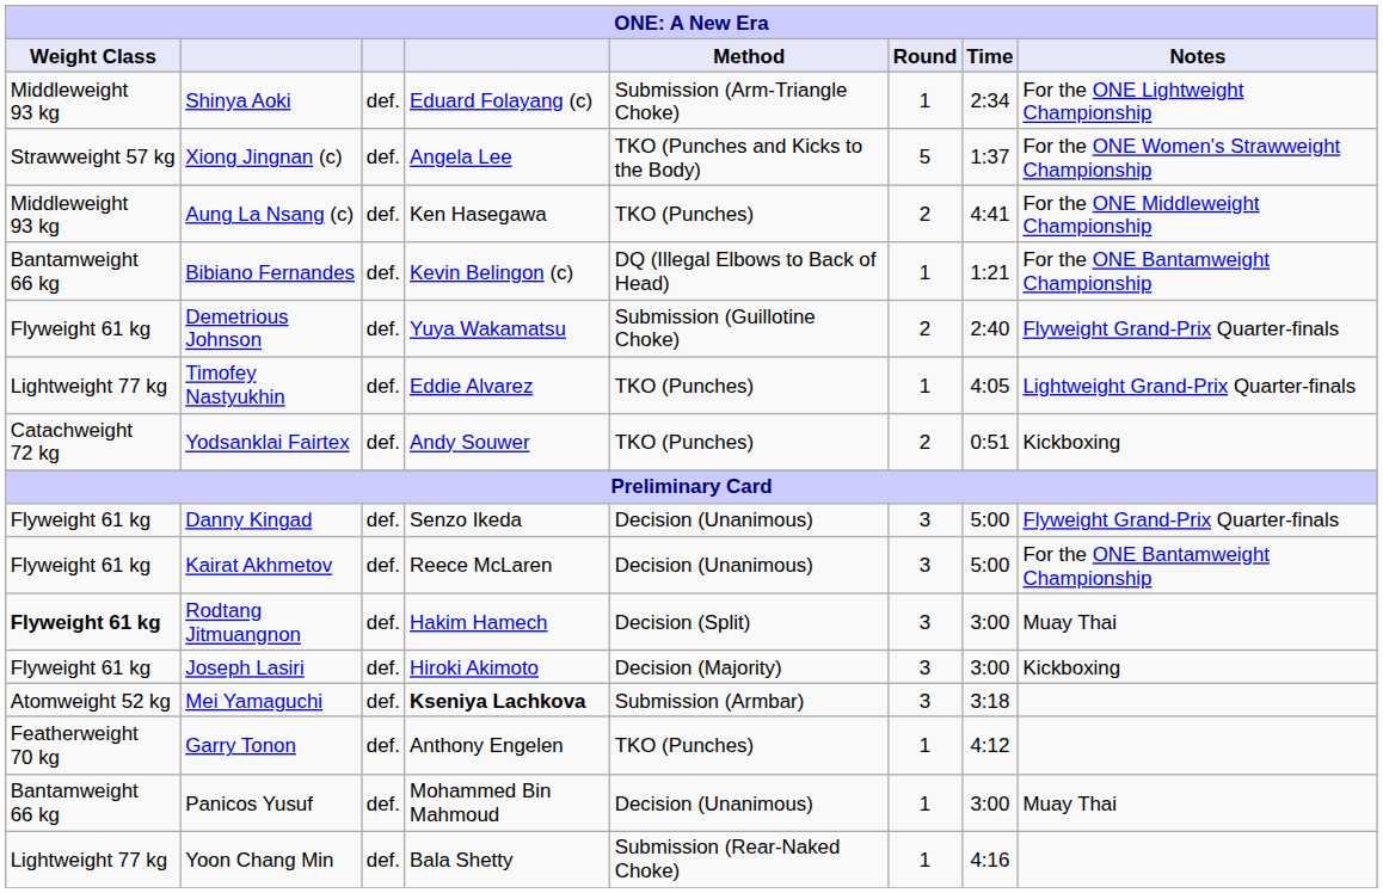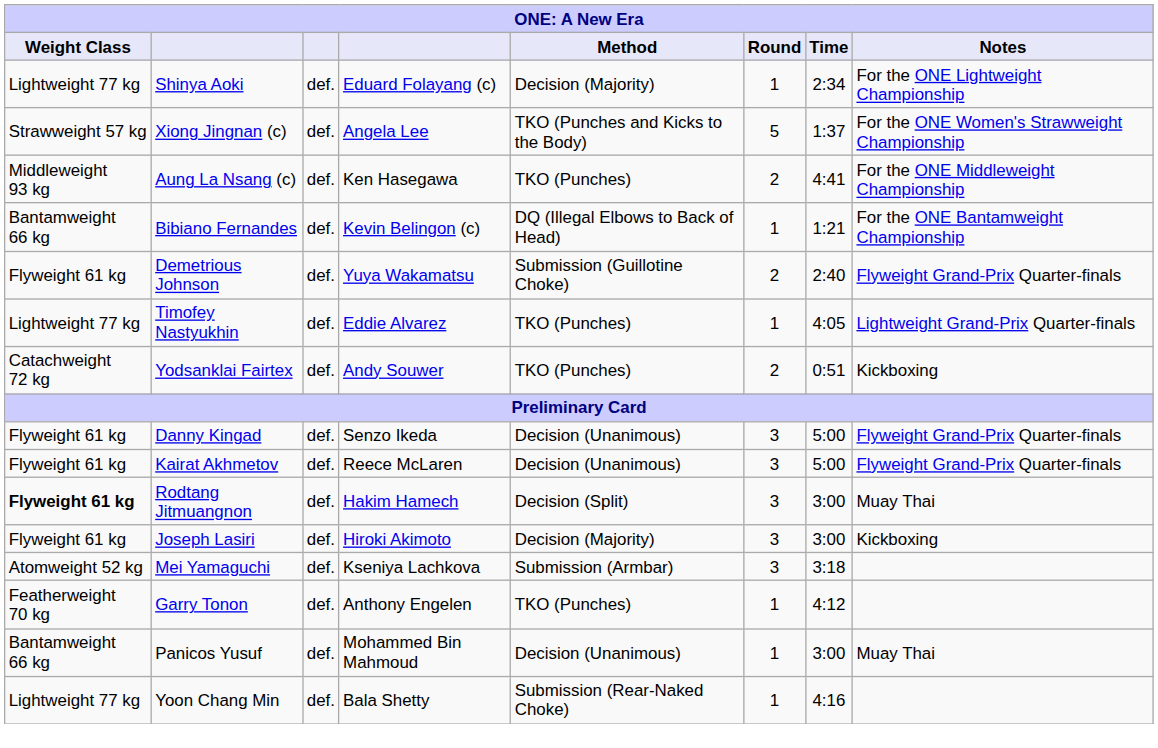Shinya Aoki | Weight Class: Middleweight 93 kg -> Lightweight 77 kg
Shinya Aoki | Method: Submission (Arm-Triangle Choke) -> Decision (Majority)
Kairat Akhmetov | Notes: For the ONE Bantamweight Championship -> Flyweight Grand-Prix Quarter-finals
Mei Yamaguchi | column 4: bold -> normal
